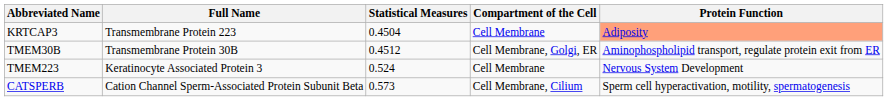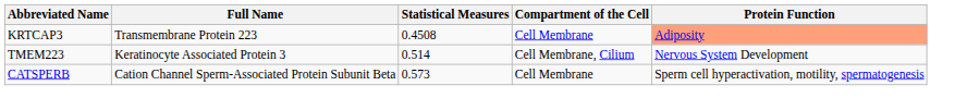KRTCAP3 | Statistical Measures: 0.4504 -> 0.4508
- row: TMEM30B | Transmembrane Protein 30B | 0.4512 | Cell Membrane, Golgi, ER | Aminophospholipid transport, regulate protein exit from ER
TMEM223 | Statistical Measures: 0.524 -> 0.514
TMEM223 | Compartment of the Cell: Cell Membrane -> Cell Membrane, Cilium
CATSPERB | Compartment of the Cell: Cell Membrane, Cilium -> Cell Membrane
